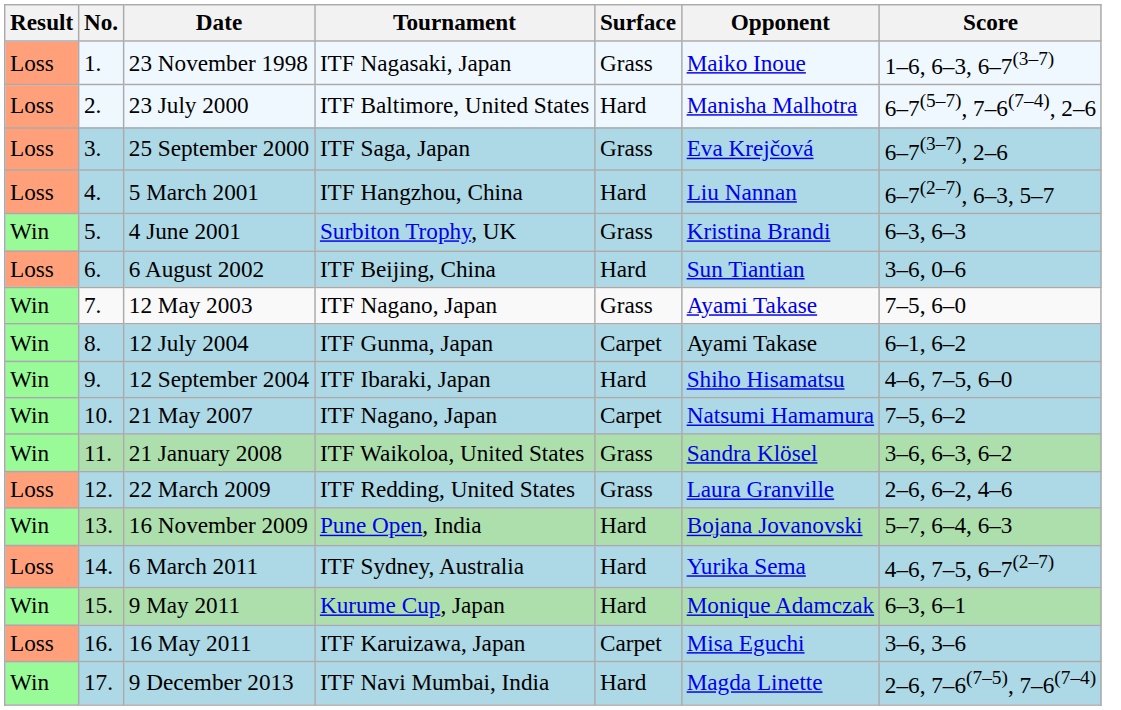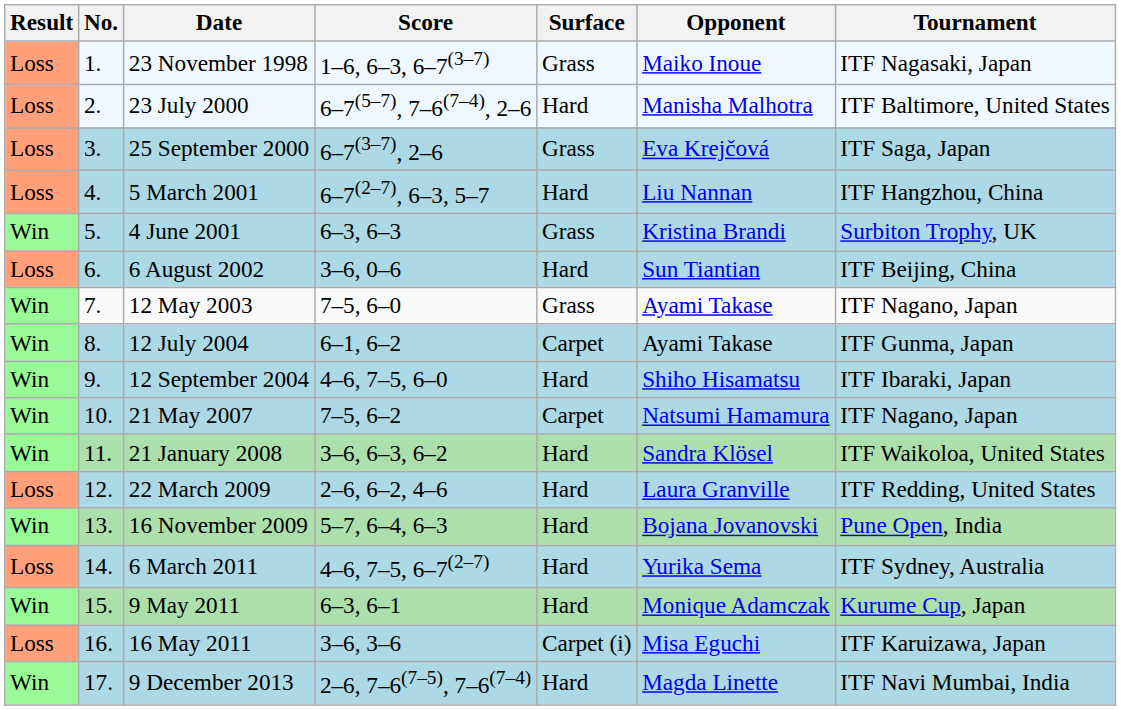columns swapped: Tournament <-> Score
21 January 2008 | Surface: Grass -> Hard
22 March 2009 | Surface: Grass -> Hard
16 May 2011 | Surface: Carpet -> Carpet (i)
